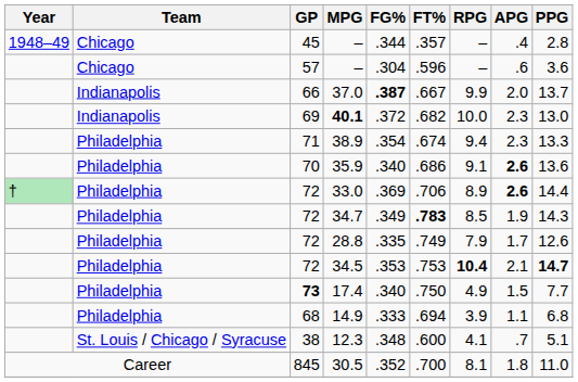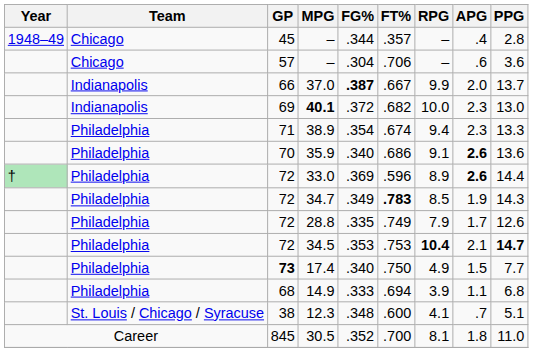57 / – | FT%: .596 -> .706
33.0 | FT%: .706 -> .596
